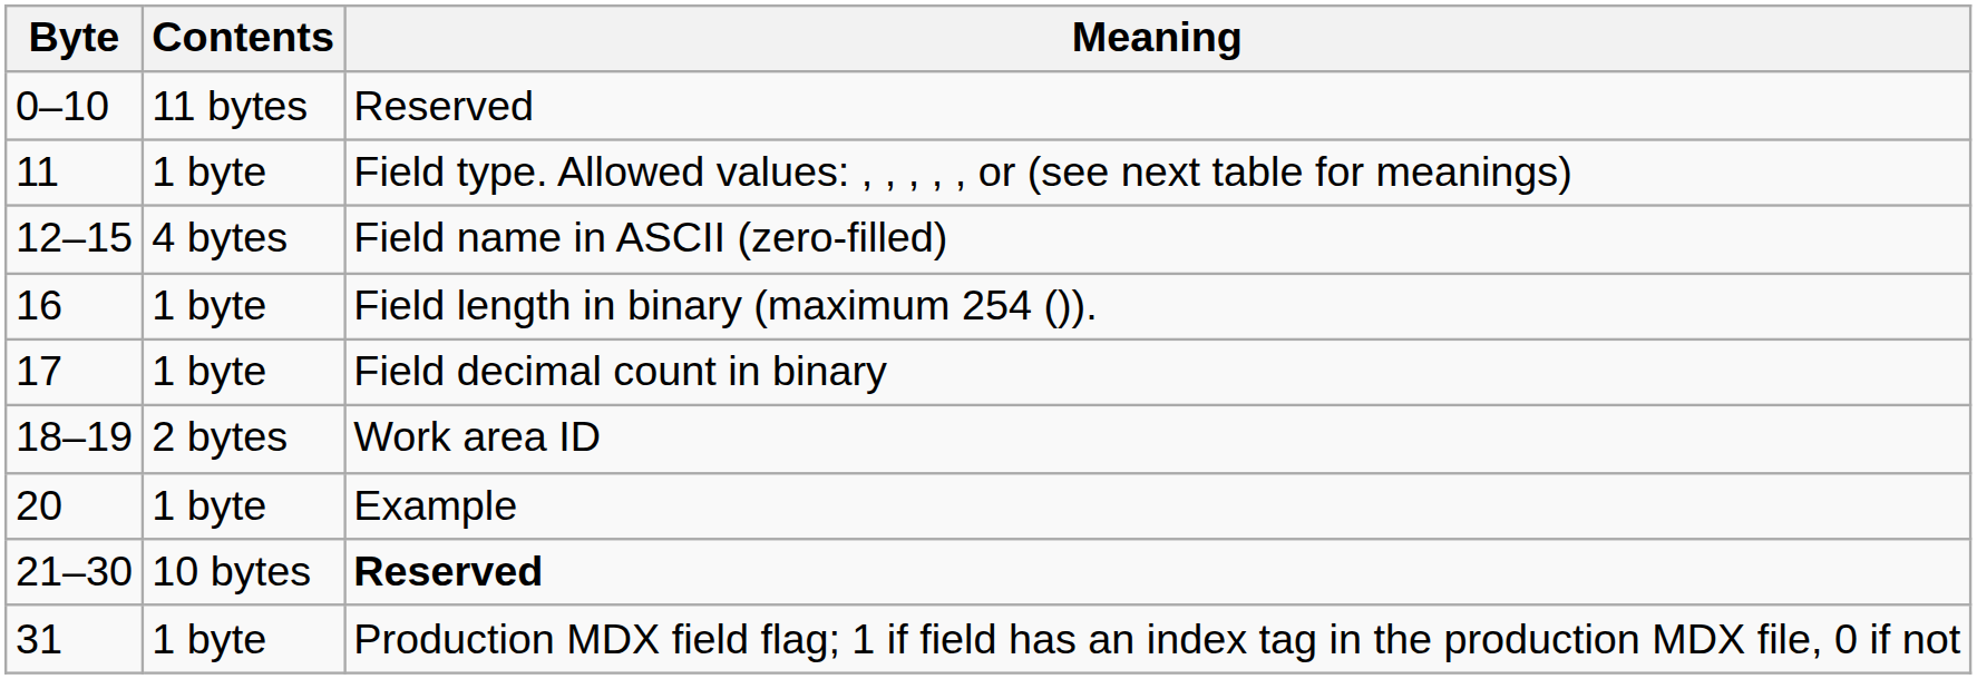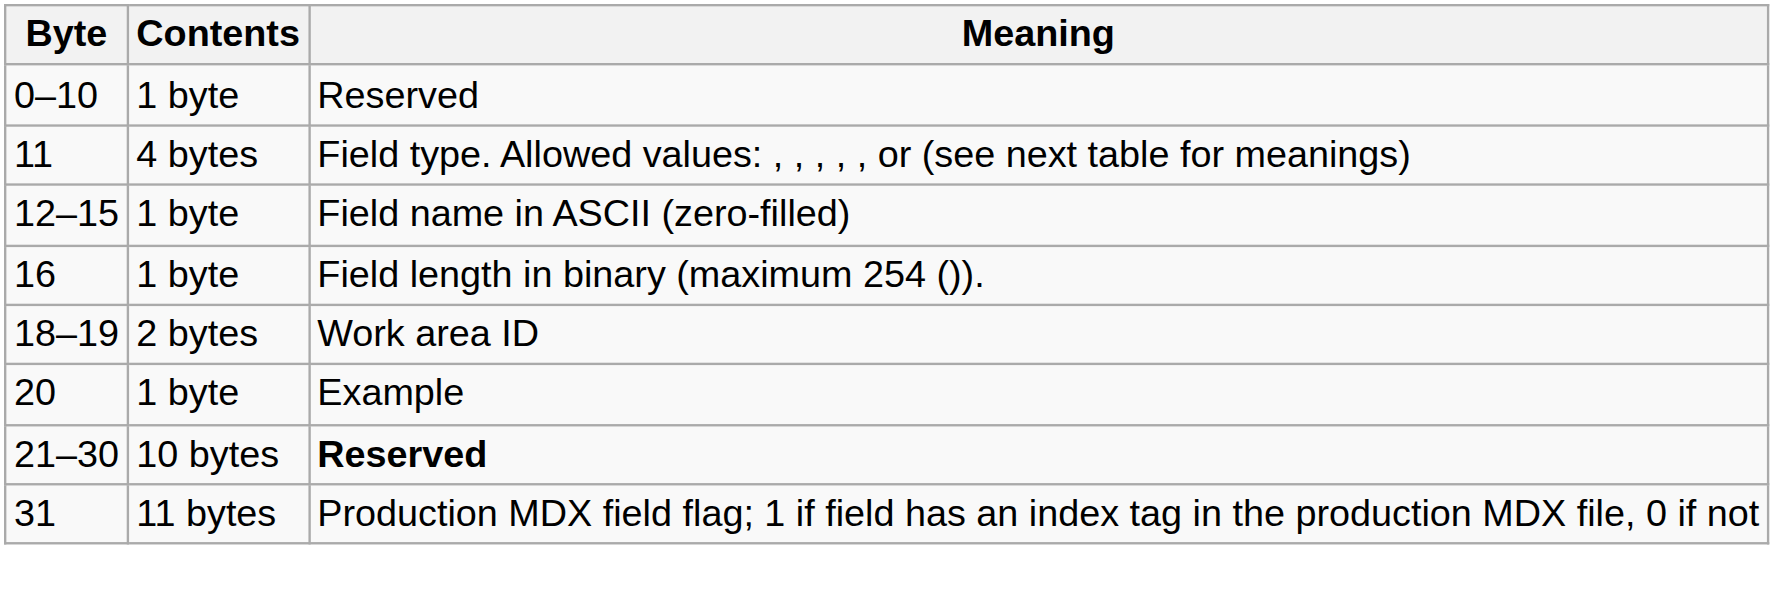0–10 | Contents: 11 bytes -> 1 byte
11 | Contents: 1 byte -> 4 bytes
12–15 | Contents: 4 bytes -> 1 byte
- row: 17 | 1 byte | Field decimal count in binary
31 | Contents: 1 byte -> 11 bytes
